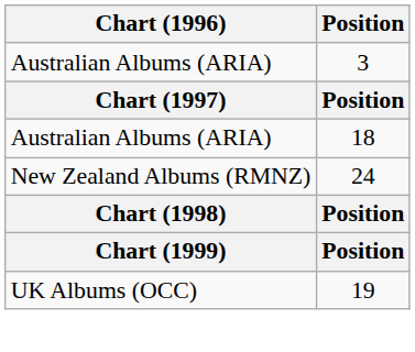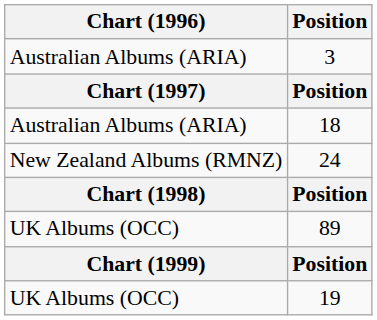+ row: UK Albums (OCC) | 89
